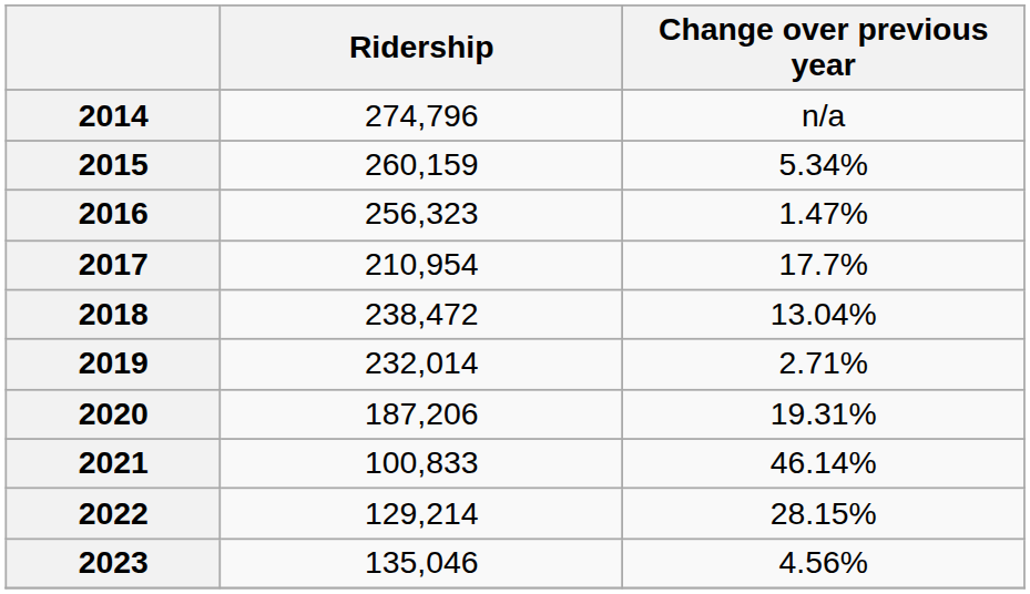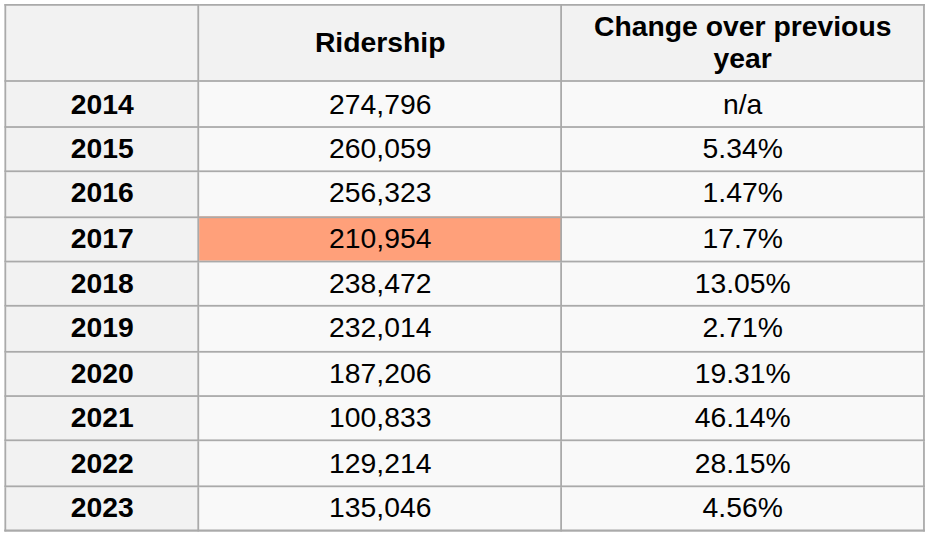2015 | Ridership: 260,159 -> 260,059
2017 | Ridership: no background -> lightsalmon background
2018 | Change over previous year: 13.04% -> 13.05%
